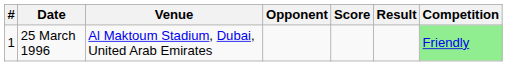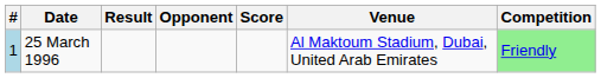columns swapped: Venue <-> Result
25 March 1996 | #: no background -> lightblue background
